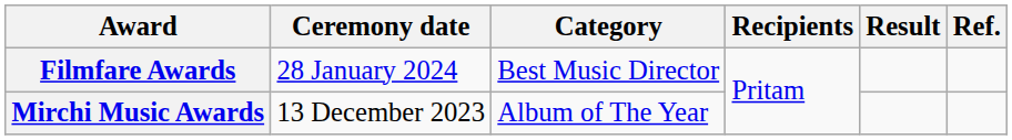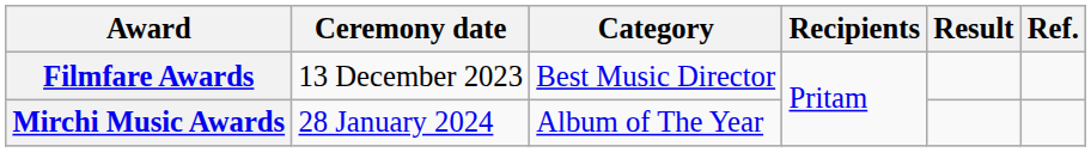Filmfare Awards | Ceremony date: 28 January 2024 -> 13 December 2023
Mirchi Music Awards | Ceremony date: 13 December 2023 -> 28 January 2024
